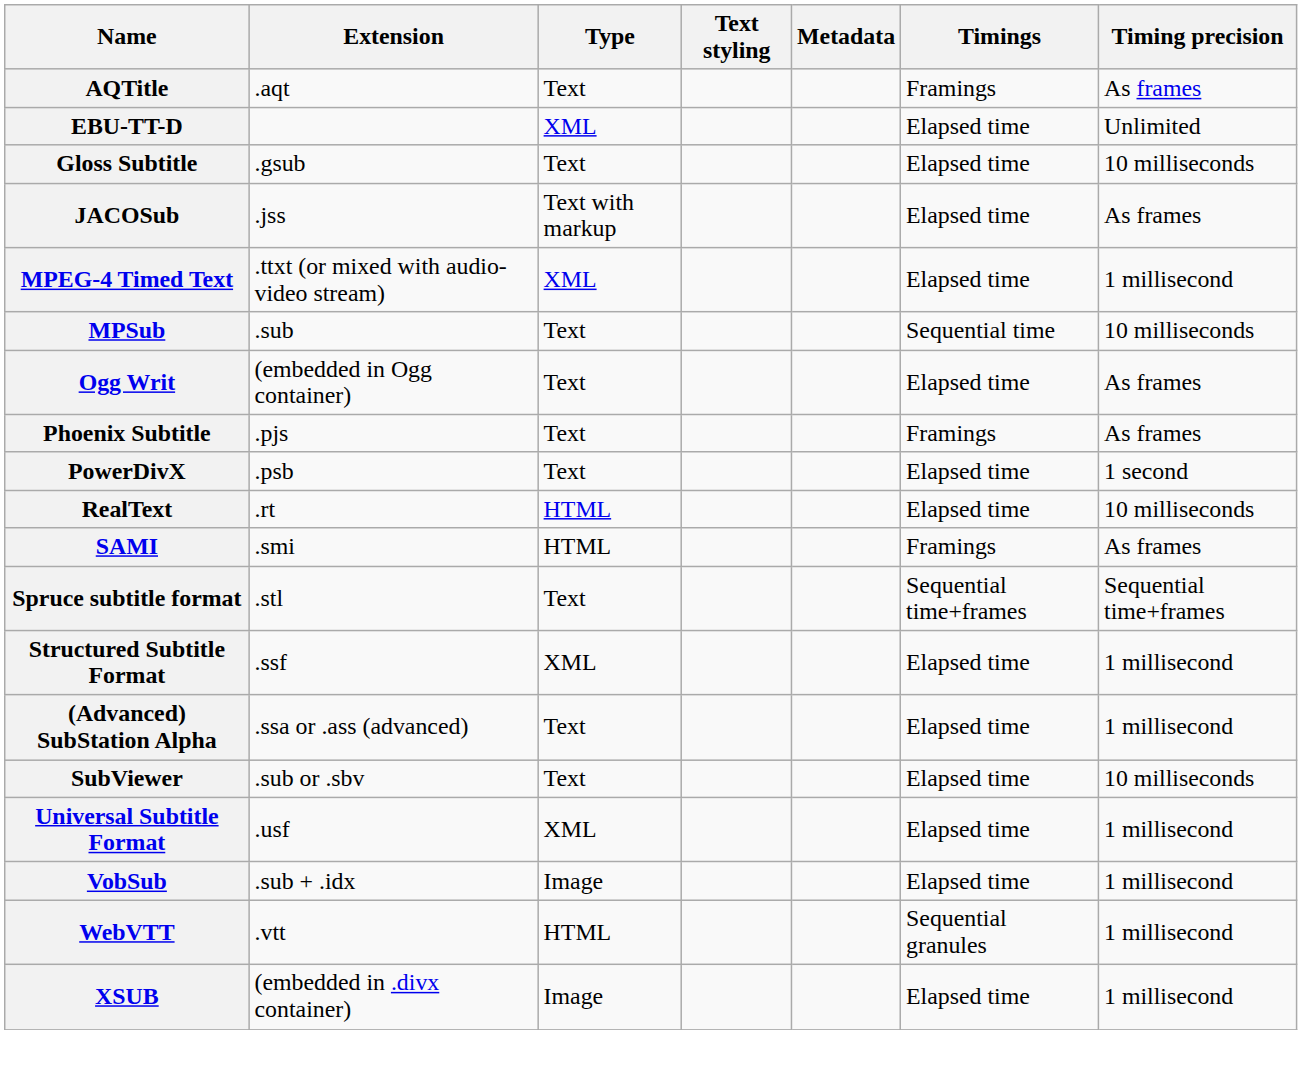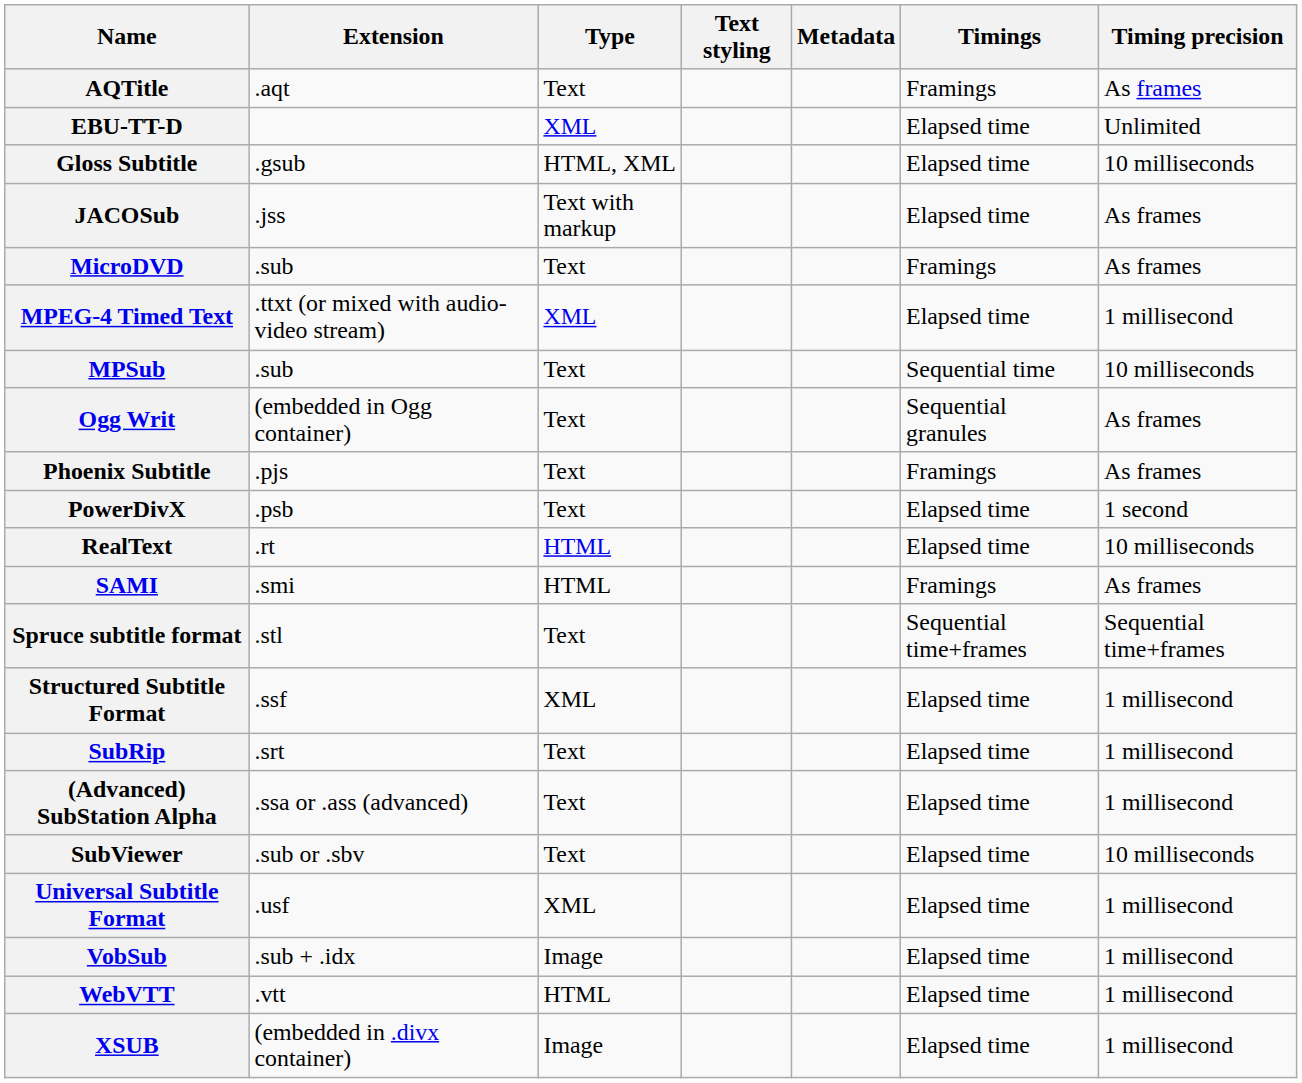Gloss Subtitle | Type: Text -> HTML, XML
+ row: MicroDVD | .sub | Text | Framings | As frames
Ogg Writ | Timings: Elapsed time -> Sequential granules
+ row: SubRip | .srt | Text | Elapsed time | 1 millisecond
WebVTT | Timings: Sequential granules -> Elapsed time
